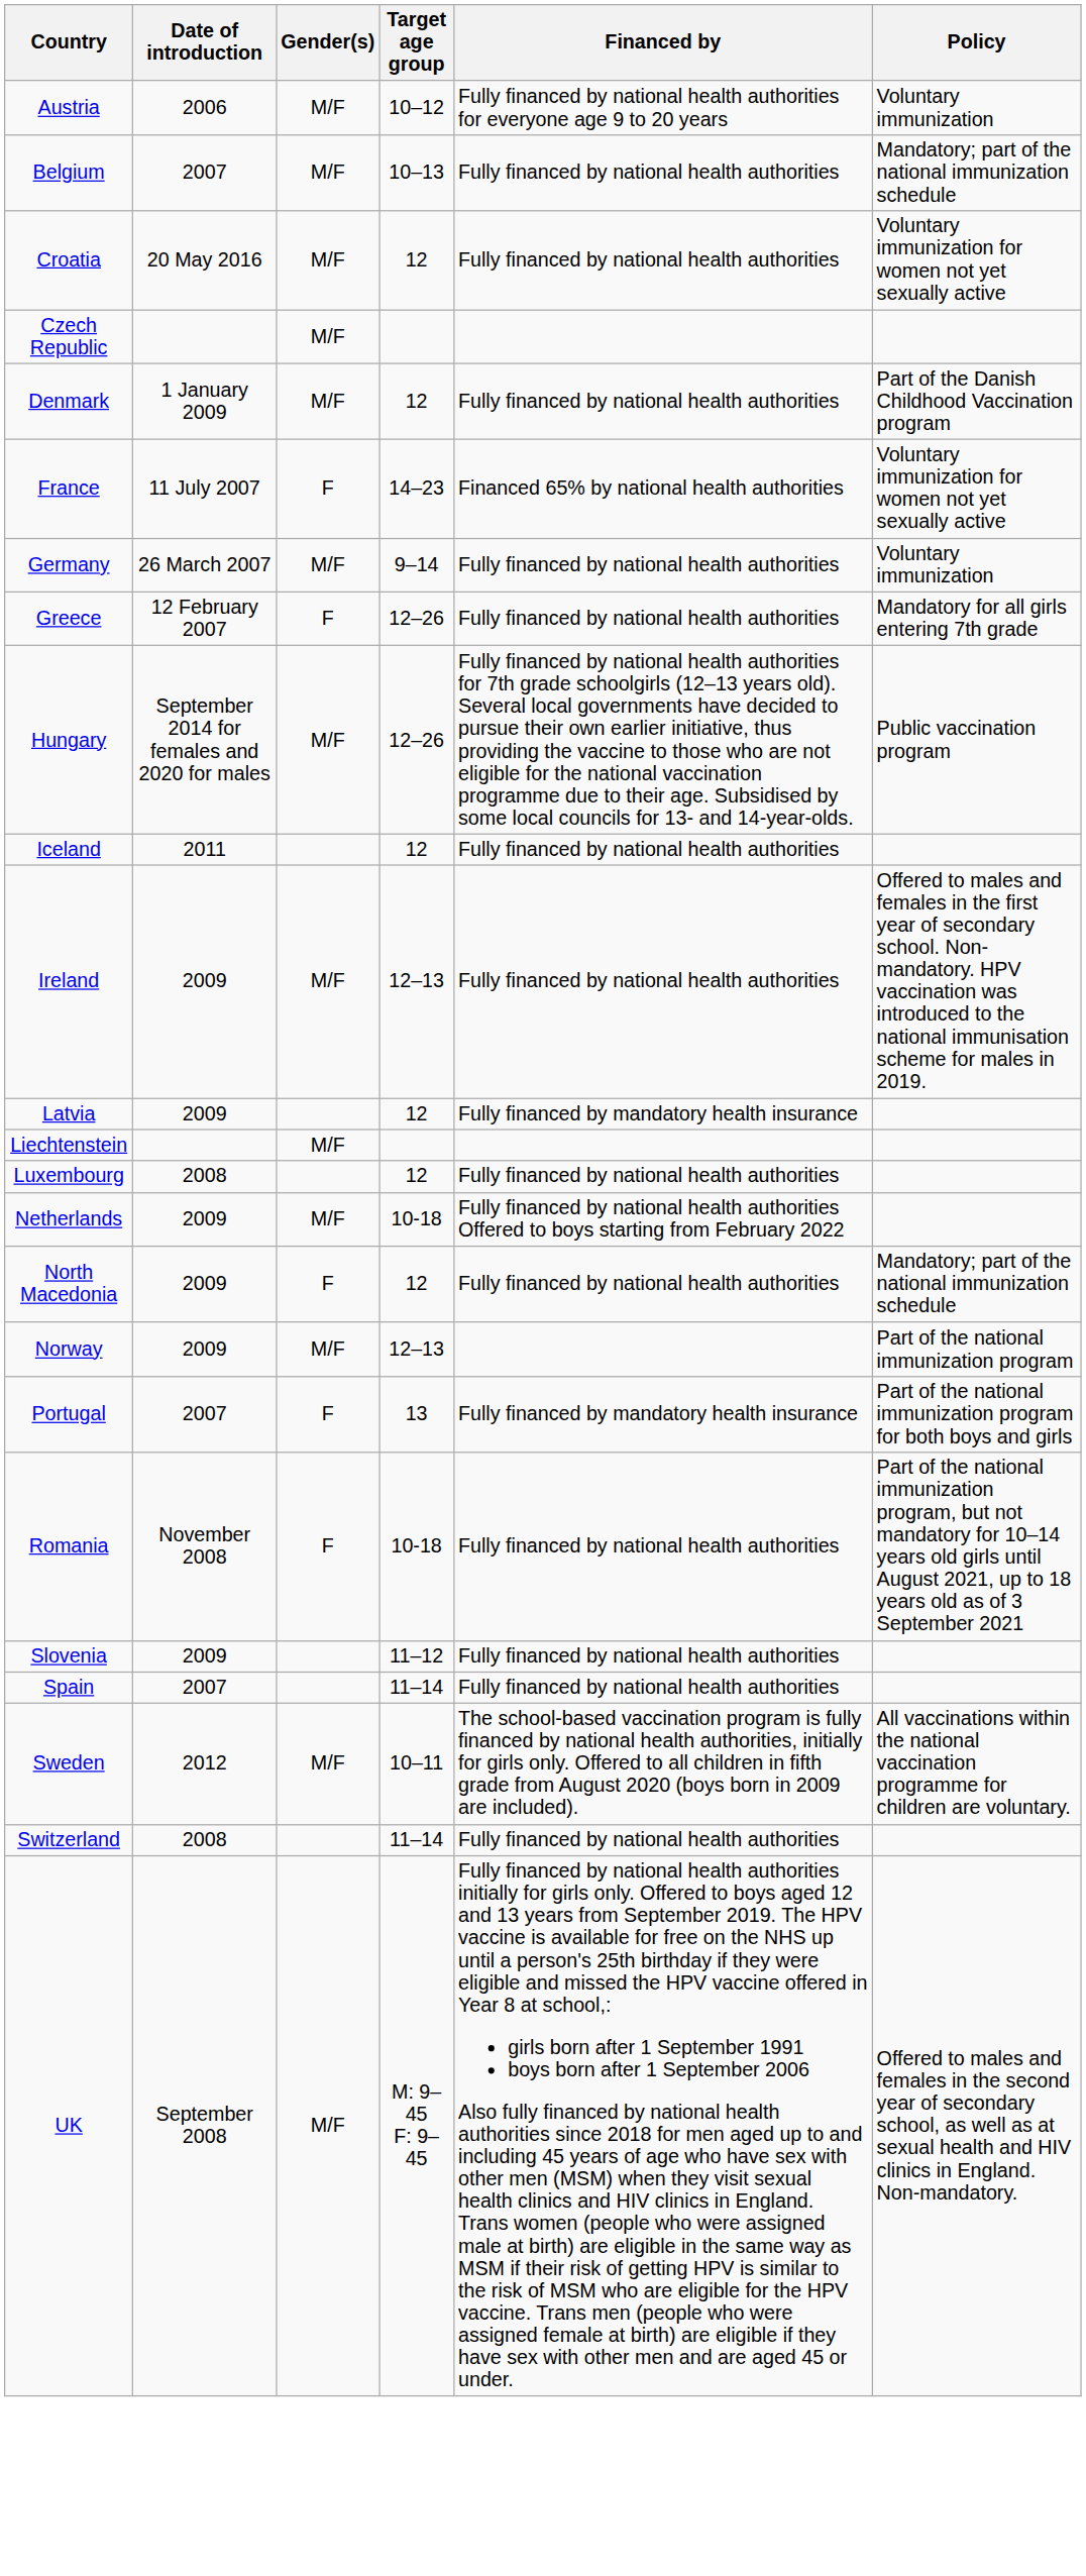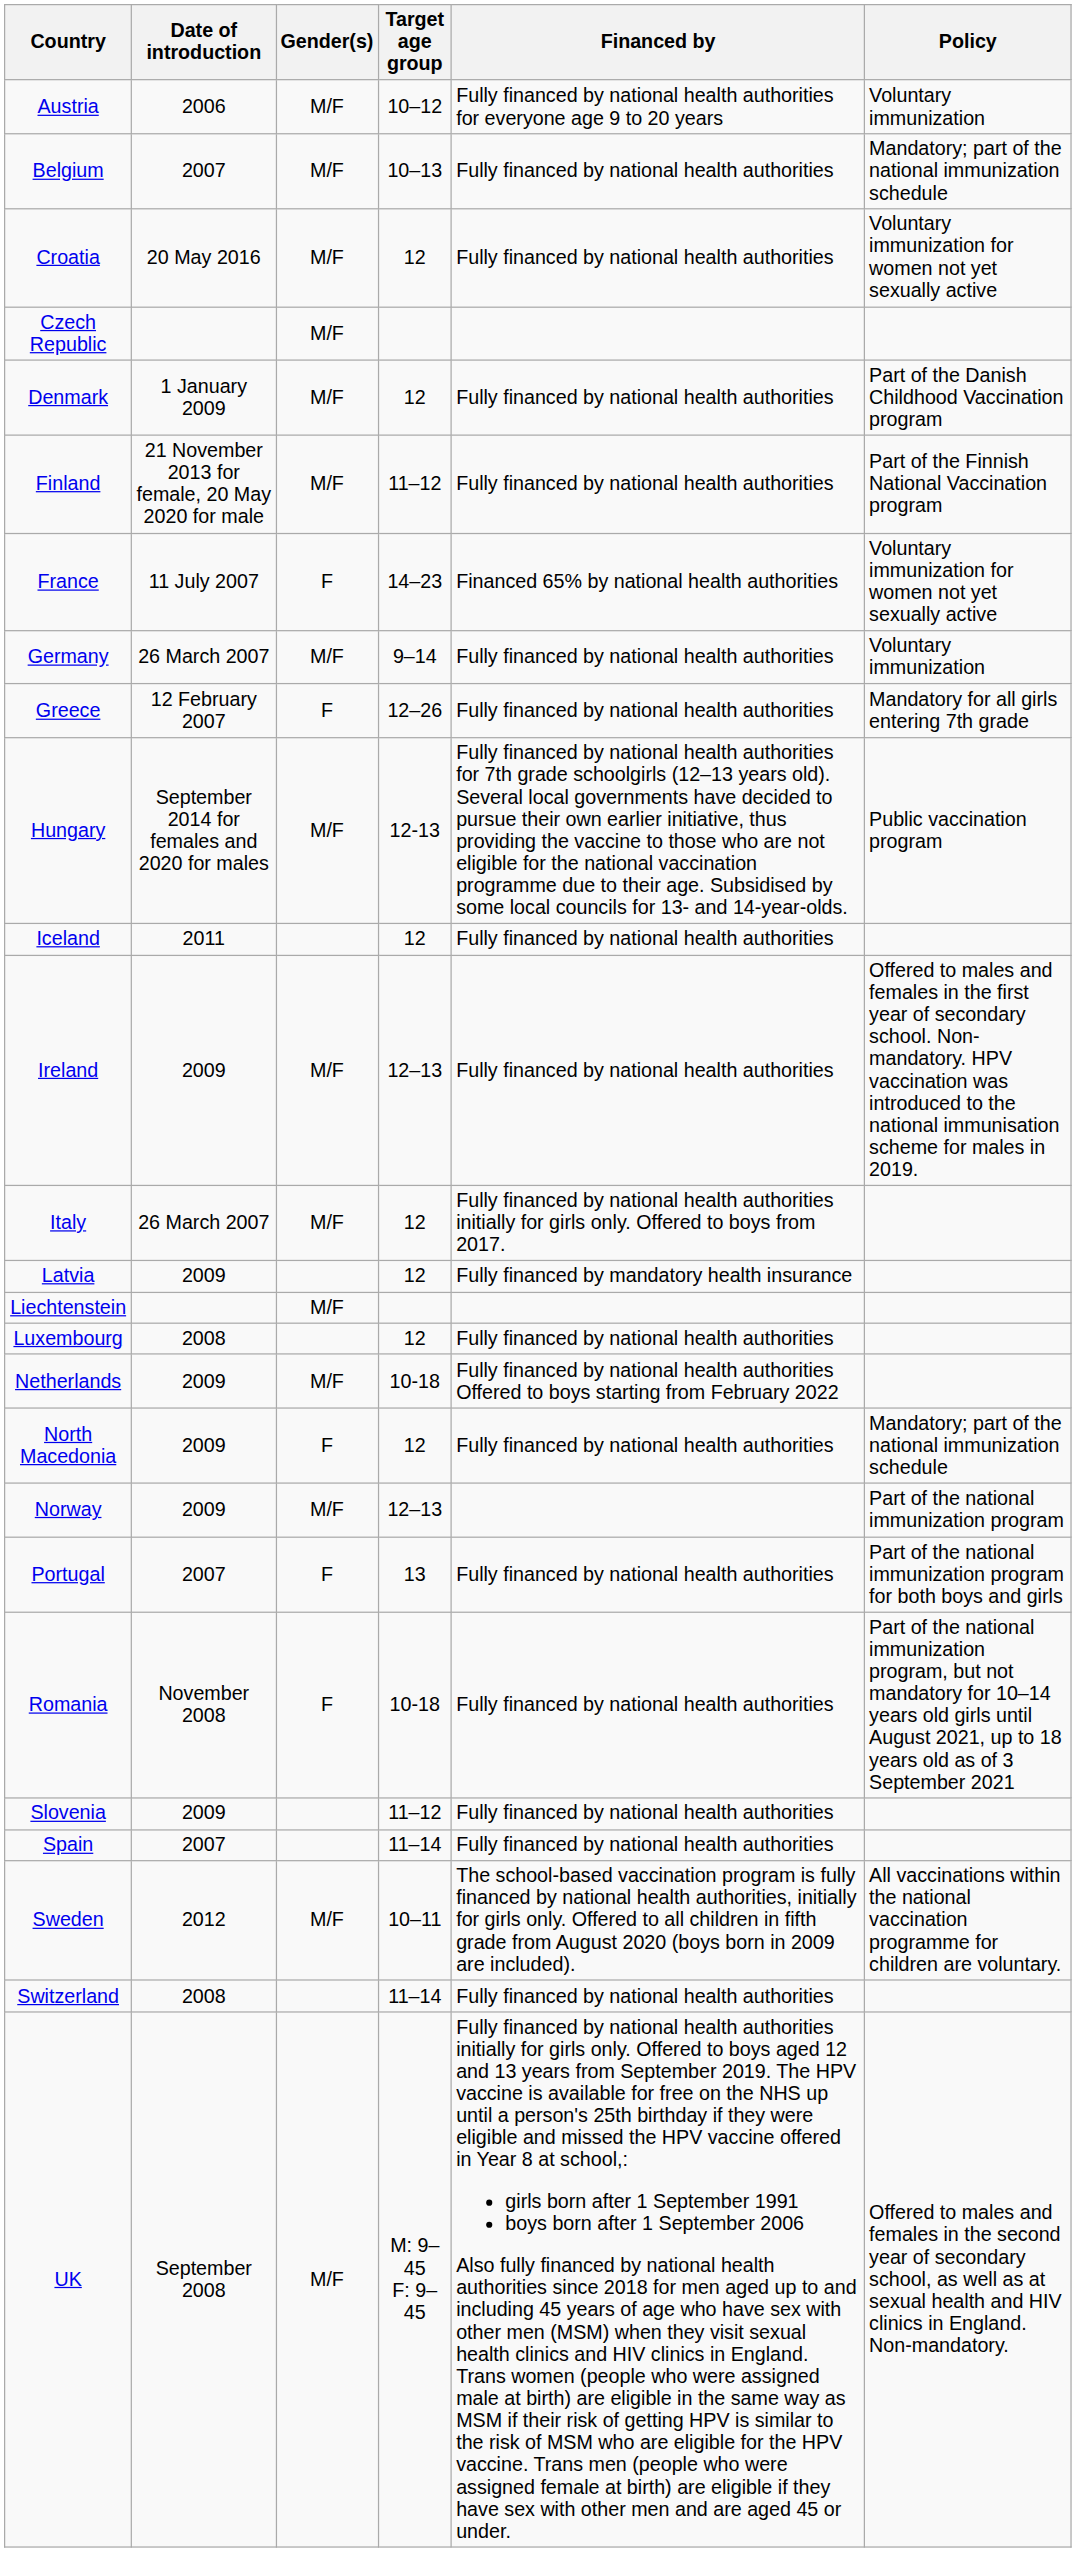+ row: Finland | 21 November 2013 for female, 20 May 2020 for male | M/F | 11–12 | Fully financed by national health authorities | Part of the Finnish National Vaccination program
Hungary | Target age group: 12–26 -> 12-13
+ row: Italy | 26 March 2007 | M/F | 12 | Fully financed by national health authorities initially for girls only. Offered to boys from 2017.
Portugal | Financed by: Fully financed by mandatory health insurance -> Fully financed by national health authorities
